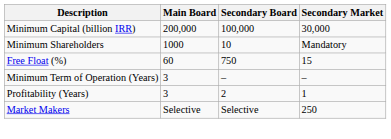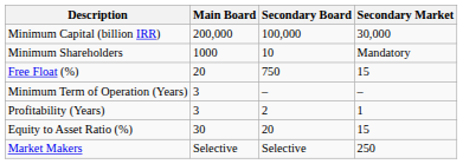Free Float (%) | Main Board: 60 -> 20
+ row: Equity to Asset Ratio (%) | 30 | 20 | 15
